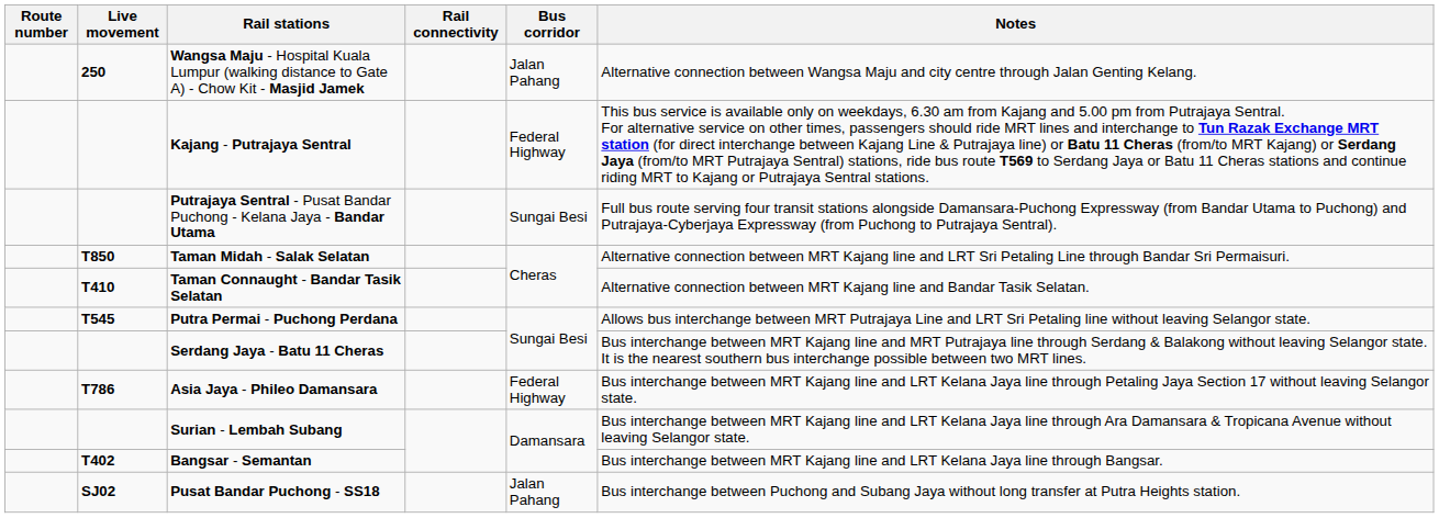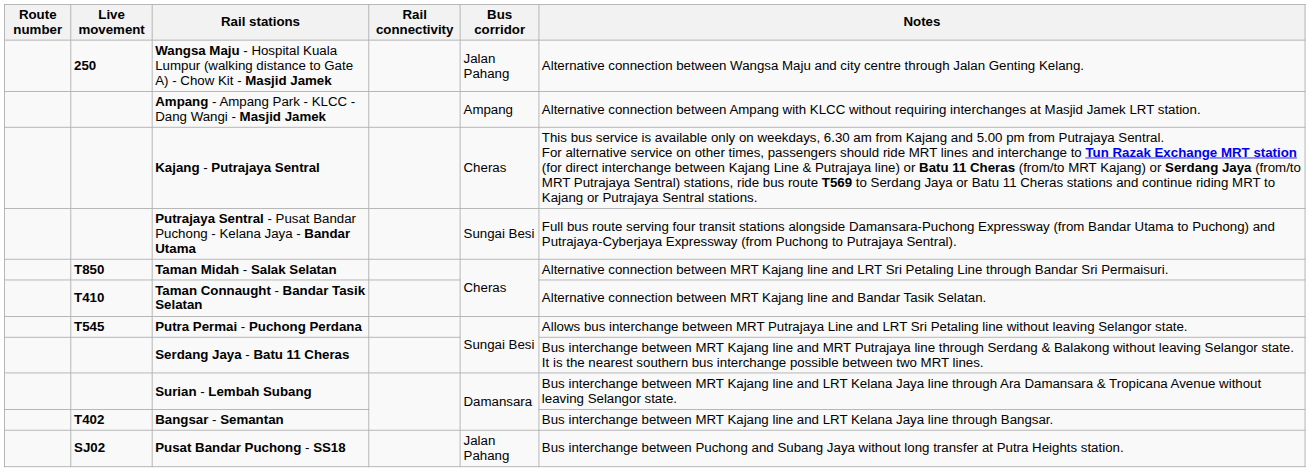+ row: Ampang - Ampang Park - KLCC - Dang Wangi - Masjid Jamek | Ampang | Alternative connection between Ampang with KLCC without requiring interchanges at Masjid Jamek LRT station.
Kajang - Putrajaya Sentral | Bus corridor: Federal Highway -> Cheras
- row: T786 | Asia Jaya - Phileo Damansara | Federal Highway | Bus interchange between MRT Kajang line and LRT Kelana Jaya line through Petaling Jaya Section 17 without leaving Selangor state.
